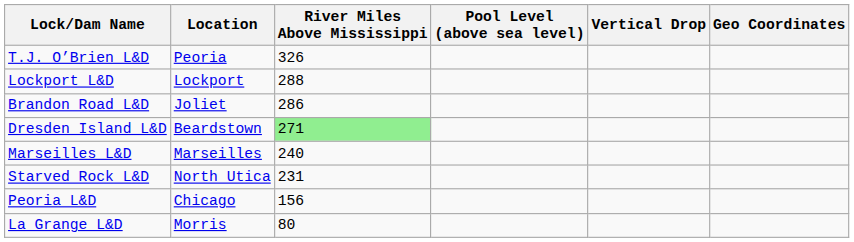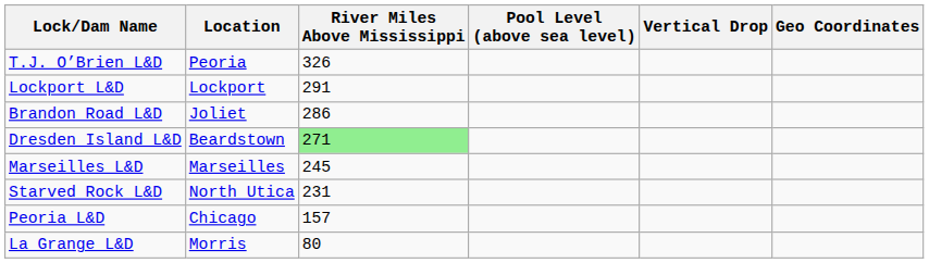Lockport L&D | River Miles Above Mississippi: 288 -> 291
Marseilles L&D | River Miles Above Mississippi: 240 -> 245
Peoria L&D | River Miles Above Mississippi: 156 -> 157
